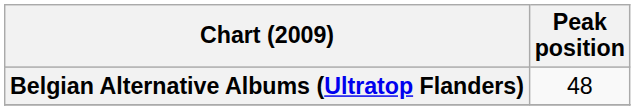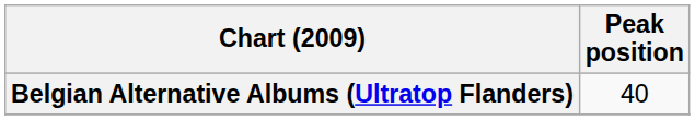Belgian Alternative Albums (Ultratop Flanders) | Peak position: 48 -> 40
